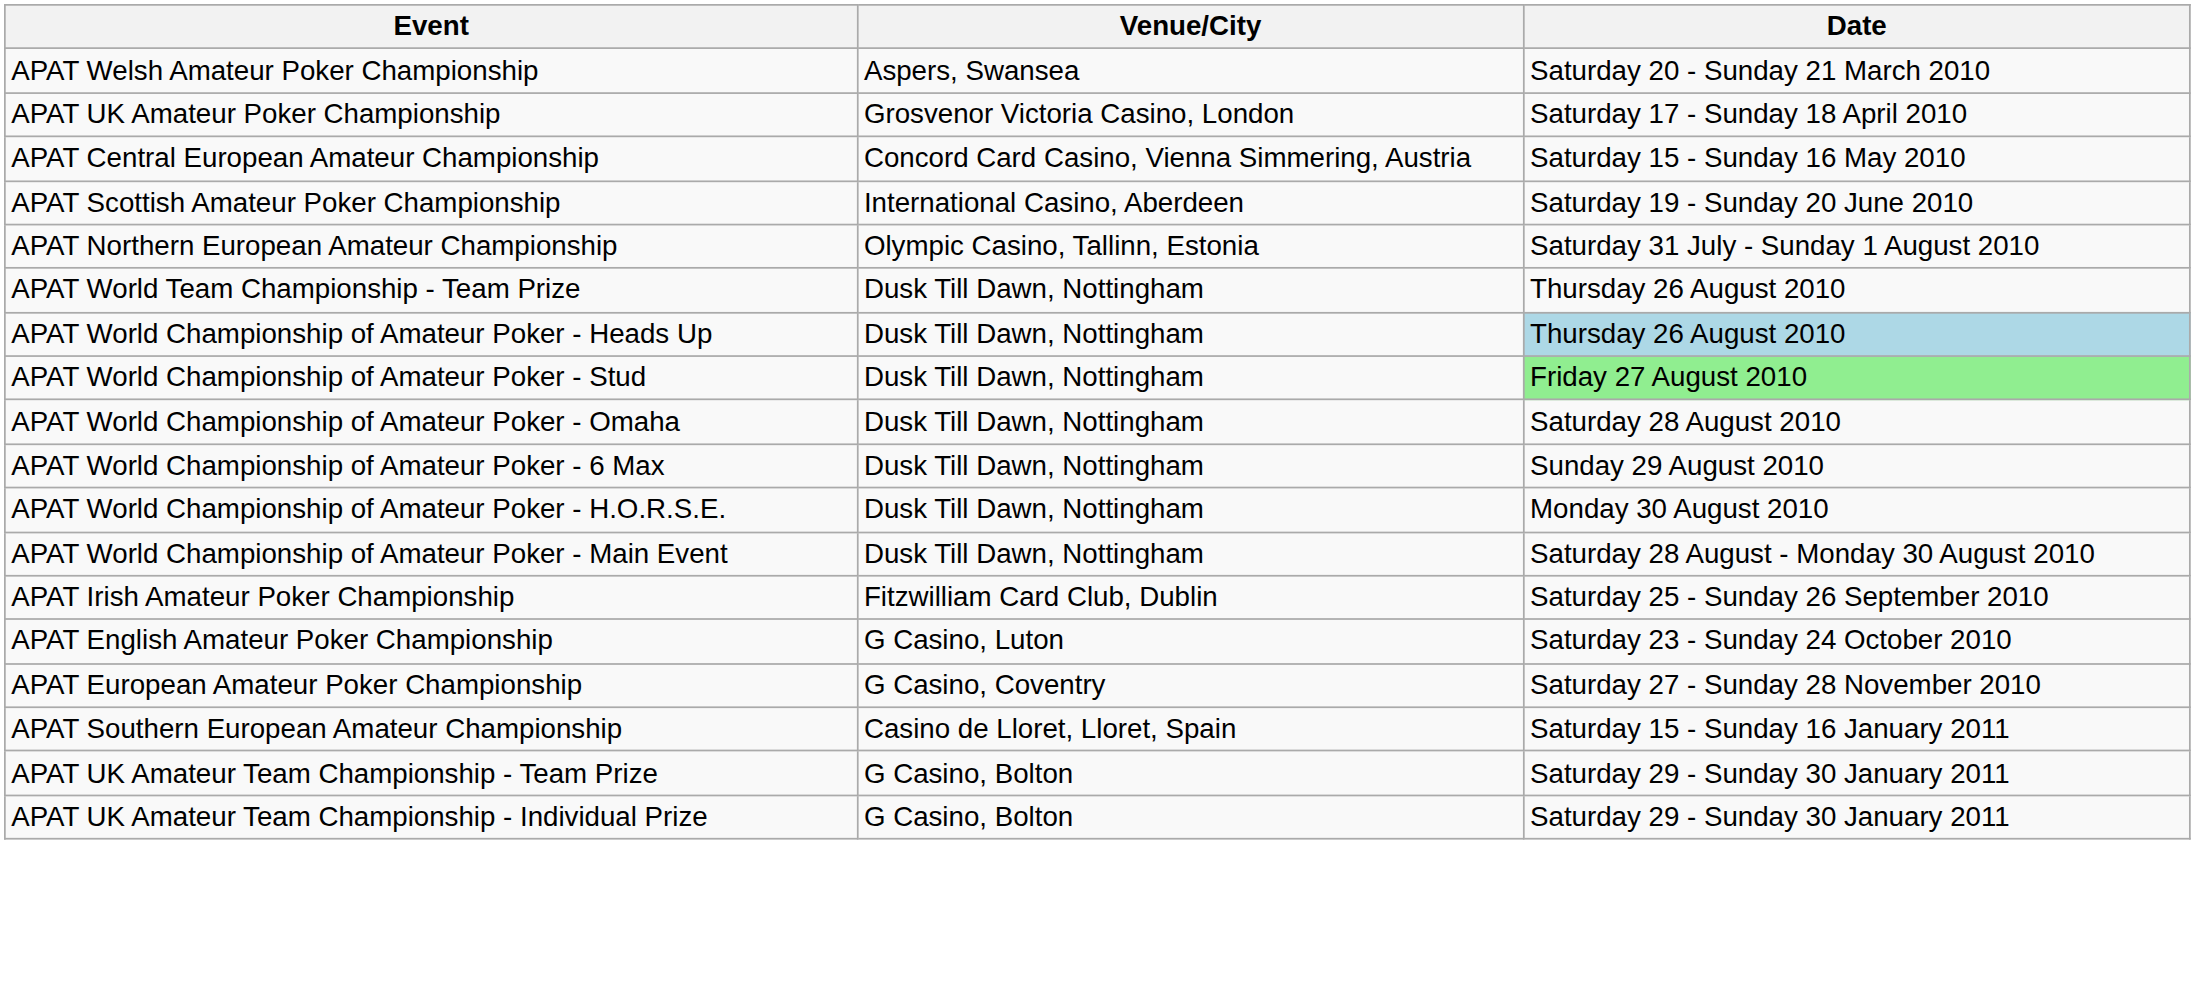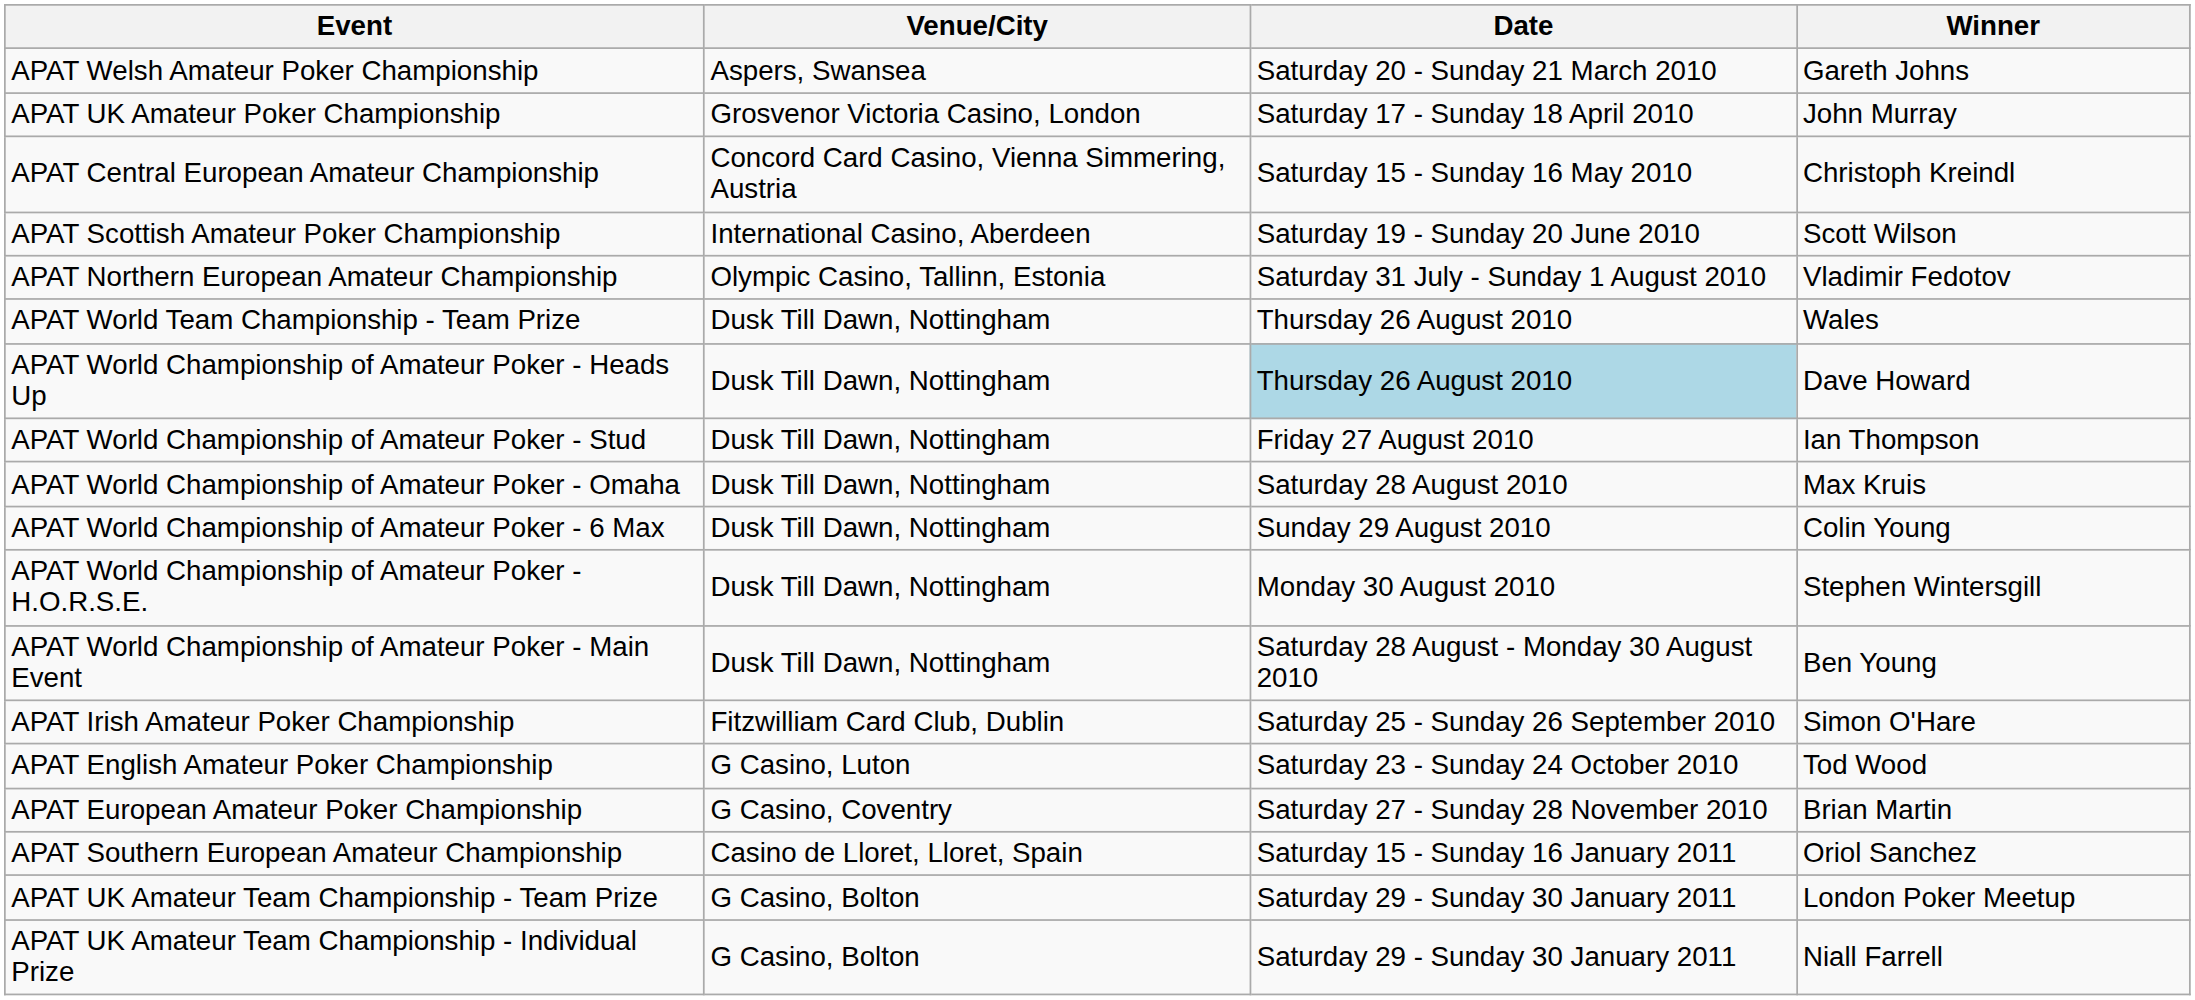+ column: Winner | Gareth Johns | John Murray | Christoph Kreindl | Scott Wilson | Vladimir Fedotov | Wales | Dave Howard | Ian Thompson | Max Kruis | Colin Young | Stephen Wintersgill | Ben Young | Simon O'Hare | Tod Wood | Brian Martin | Oriol Sanchez | London Poker Meetup | Niall Farrell
APAT World Championship of Amateur Poker - Stud | Date: lightgreen background -> no background
